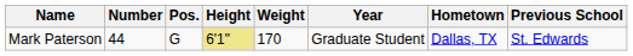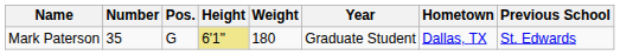Mark Paterson | Number: 44 -> 35
Mark Paterson | Weight: 170 -> 180
